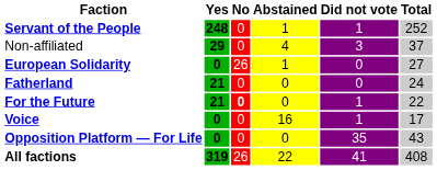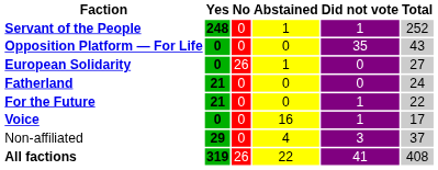rows swapped: Opposition Platform — For Life <-> Non-affiliated
For the Future | No: bold -> normal
